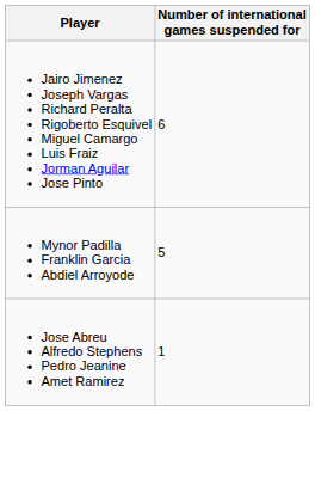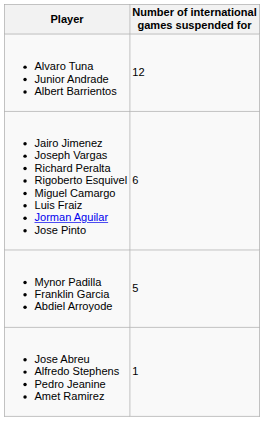+ row: Alvaro Tuna Junior Andrade Albert Barrientos | 12
